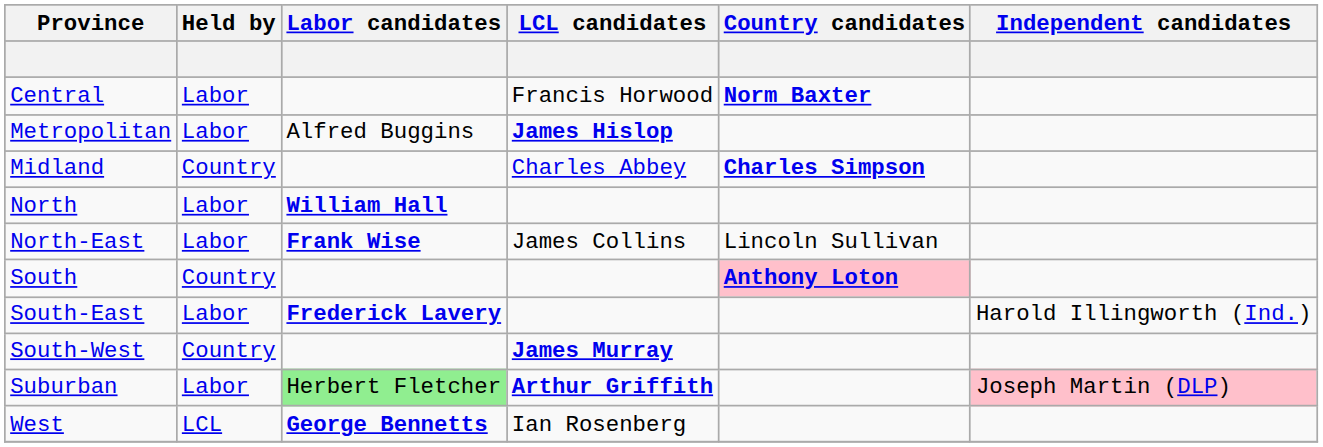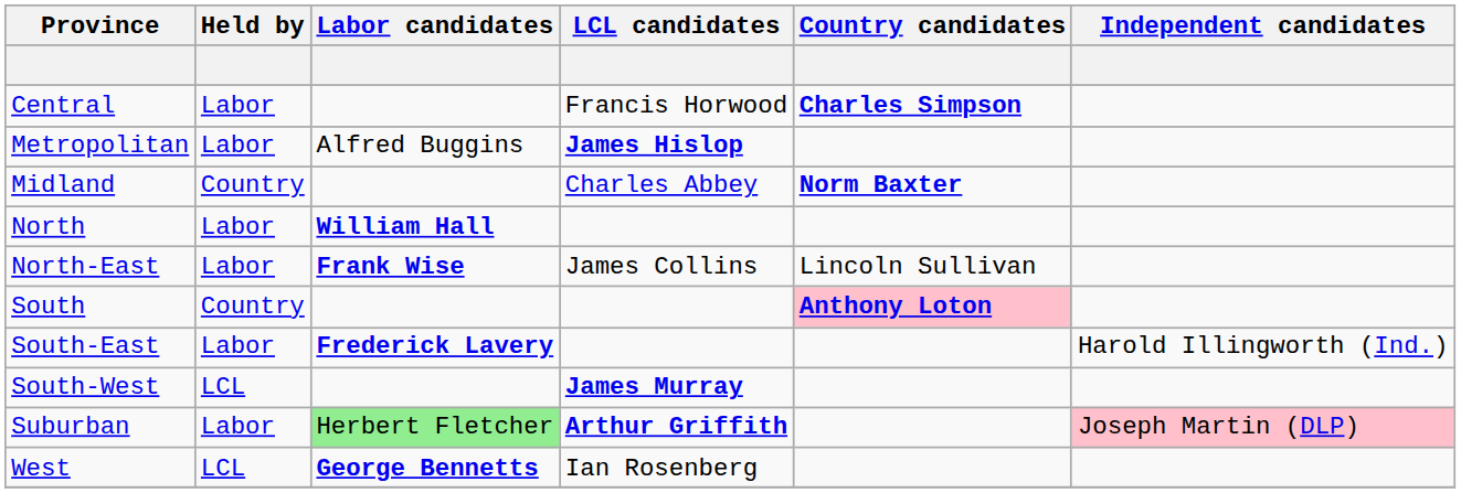Central | Country candidates: Norm Baxter -> Charles Simpson
Midland | Country candidates: Charles Simpson -> Norm Baxter
South-West | Held by: Country -> LCL
